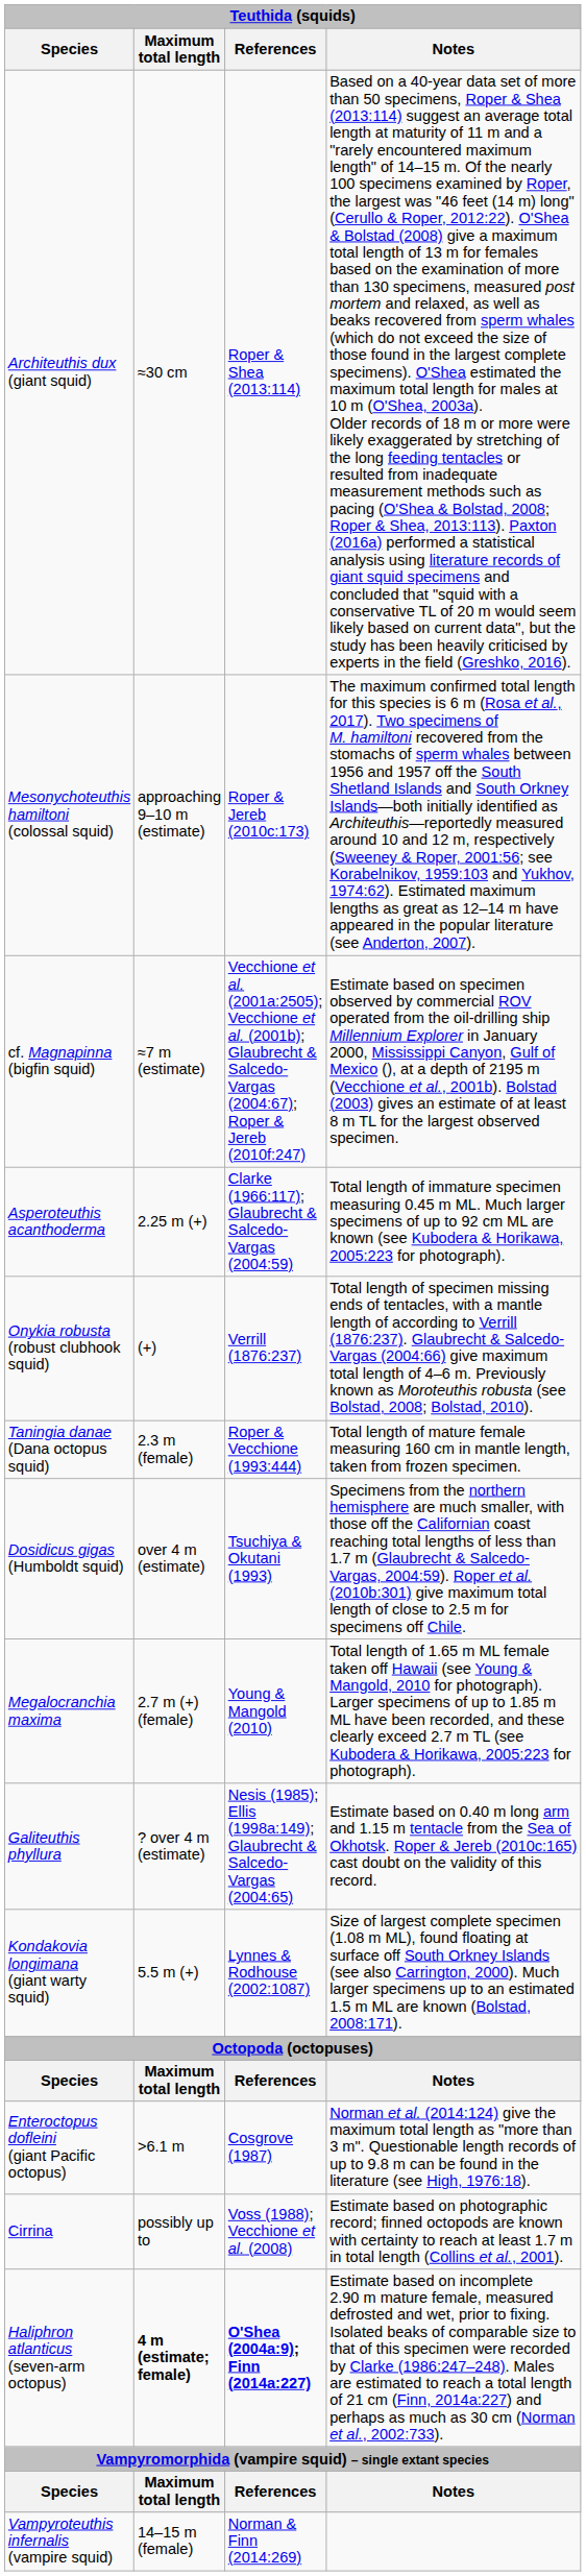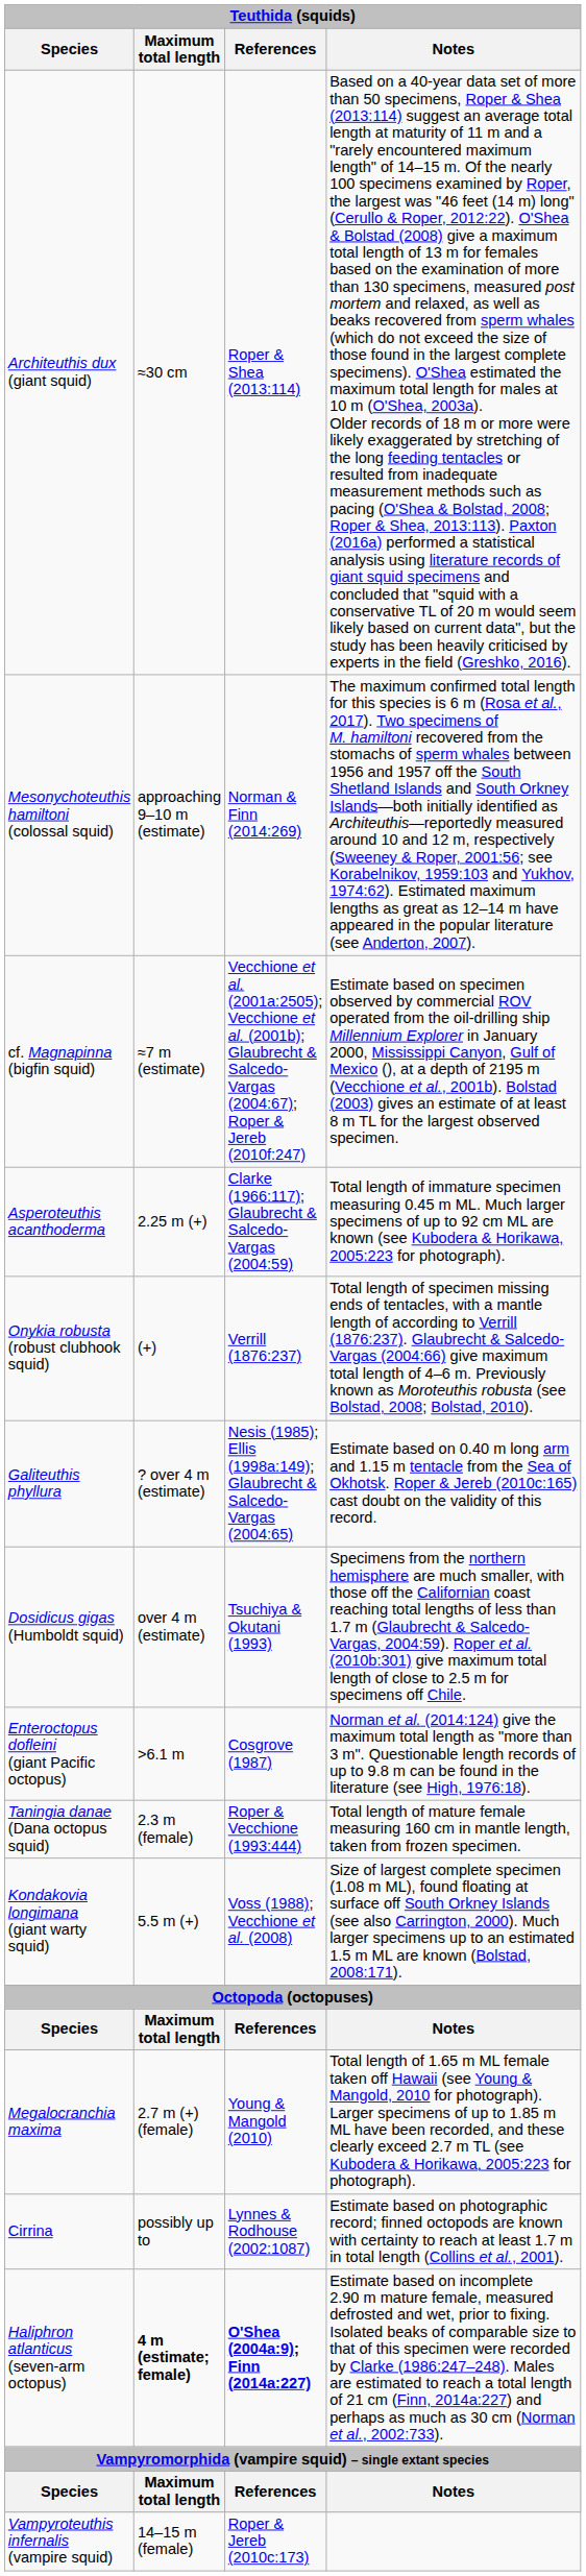Mesonychoteuthis hamiltoni (colossal squid) | References: Roper & Jereb (2010c:173) -> Norman & Finn (2014:269)
rows swapped: Galiteuthis phyllura <-> Taningia danae (Dana octopus squid)
rows swapped: Megalocranchia maxima <-> Enteroctopus dofleini (giant Pacific octopus)
Kondakovia longimana (giant warty squid) | References: Lynnes & Rodhouse (2002:1087) -> Voss (1988); Vecchione et al. (2008)
Cirrina | References: Voss (1988); Vecchione et al. (2008) -> Lynnes & Rodhouse (2002:1087)
Vampyroteuthis infernalis (vampire squid) | References: Norman & Finn (2014:269) -> Roper & Jereb (2010c:173)
